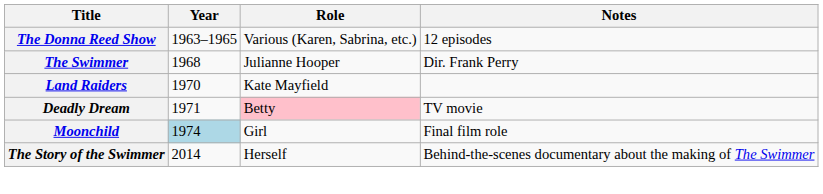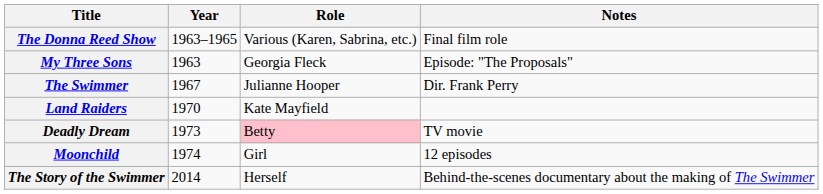The Donna Reed Show | Notes: 12 episodes -> Final film role
+ row: My Three Sons | 1963 | Georgia Fleck | Episode: "The Proposals"
The Swimmer | Year: 1968 -> 1967
Deadly Dream | Year: 1971 -> 1973
Moonchild | Year: lightblue background -> no background
Moonchild | Notes: Final film role -> 12 episodes
